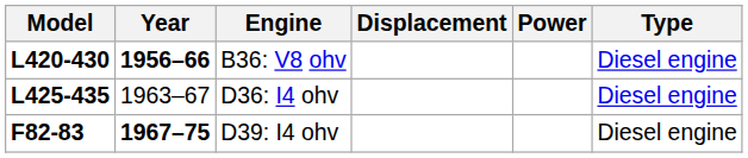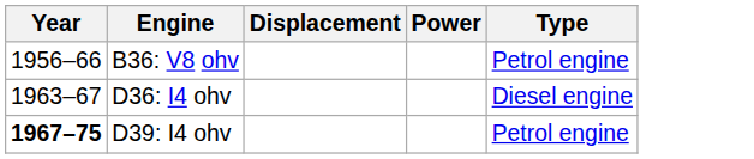- column: Model | L420-430 | L425-435 | F82-83
B36: V8 ohv | Year: bold -> normal
B36: V8 ohv | Type: Diesel engine -> Petrol engine
D39: I4 ohv | Type: Diesel engine -> Petrol engine
